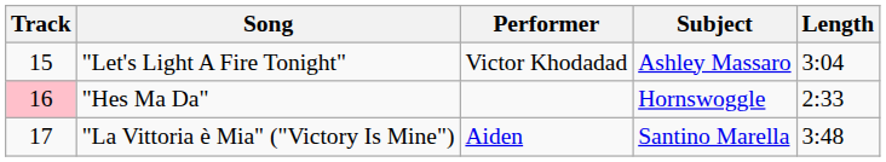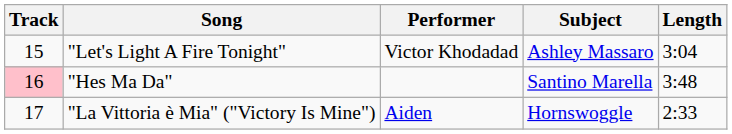"Hes Ma Da" | Subject: Hornswoggle -> Santino Marella
"Hes Ma Da" | Length: 2:33 -> 3:48
"La Vittoria è Mia" ("Victory Is Mine") | Subject: Santino Marella -> Hornswoggle
"La Vittoria è Mia" ("Victory Is Mine") | Length: 3:48 -> 2:33
